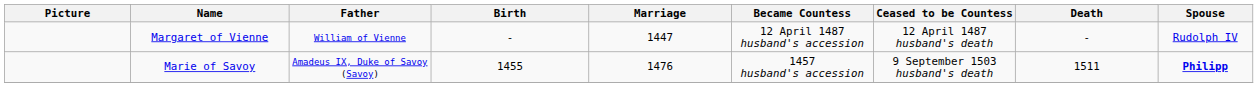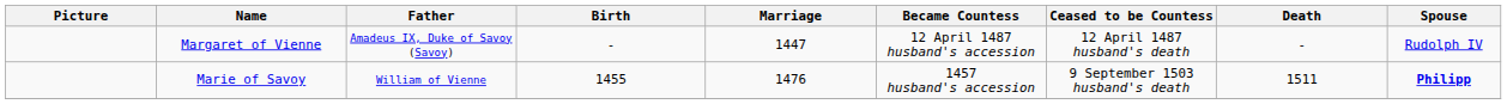Margaret of Vienne | Father: William of Vienne -> Amadeus IX, Duke of Savoy (Savoy)
Marie of Savoy | Father: Amadeus IX, Duke of Savoy (Savoy) -> William of Vienne
